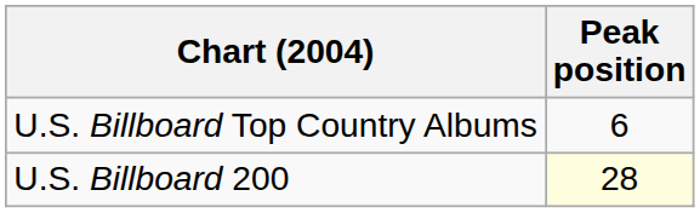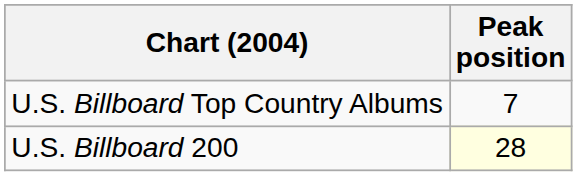U.S. Billboard Top Country Albums | Peak position: 6 -> 7
